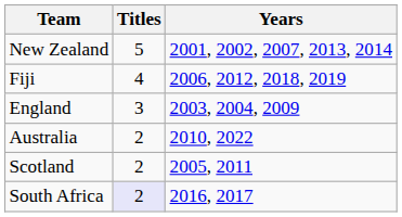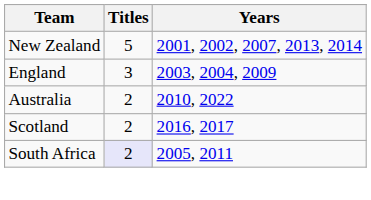- row: Fiji | 4 | 2006, 2012, 2018, 2019
Scotland | Years: 2005, 2011 -> 2016, 2017
South Africa | Years: 2016, 2017 -> 2005, 2011
